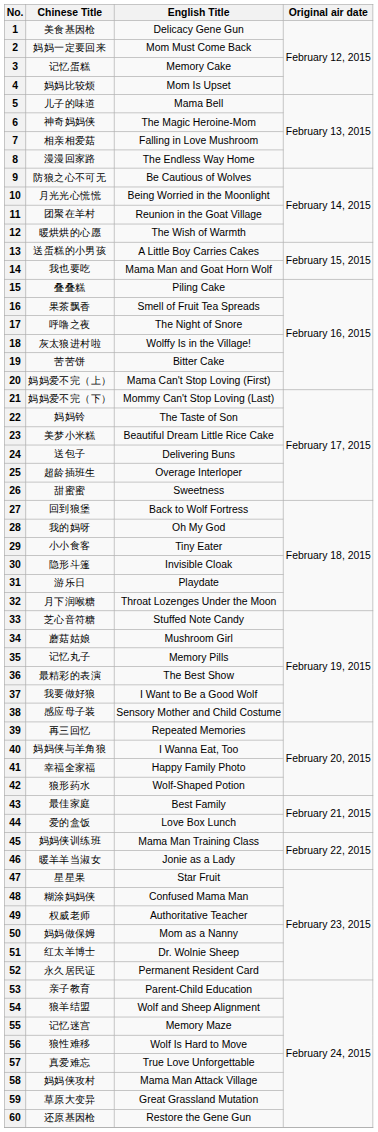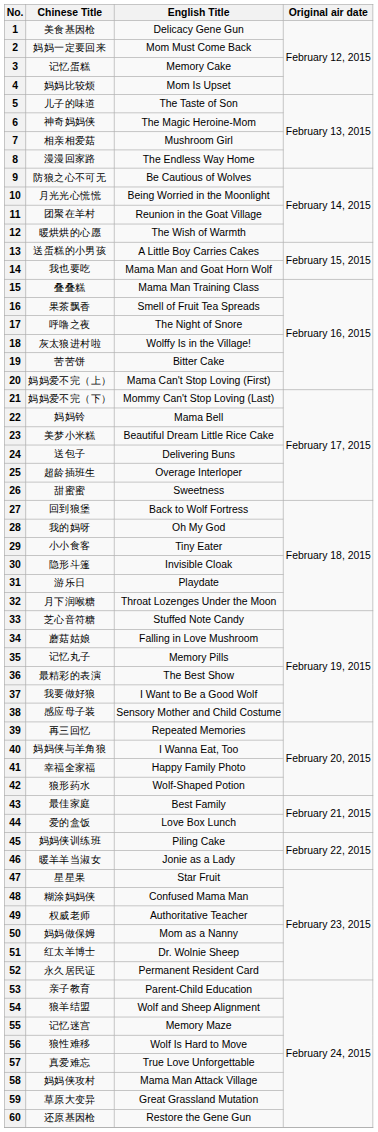5 | English Title: Mama Bell -> The Taste of Son
7 | English Title: Falling in Love Mushroom -> Mushroom Girl
15 | English Title: Piling Cake -> Mama Man Training Class
22 | English Title: The Taste of Son -> Mama Bell
34 | English Title: Mushroom Girl -> Falling in Love Mushroom
45 | English Title: Mama Man Training Class -> Piling Cake
